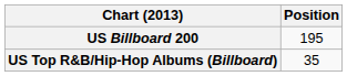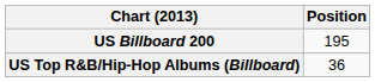US Top R&B/Hip-Hop Albums (Billboard) | Position: 35 -> 36
